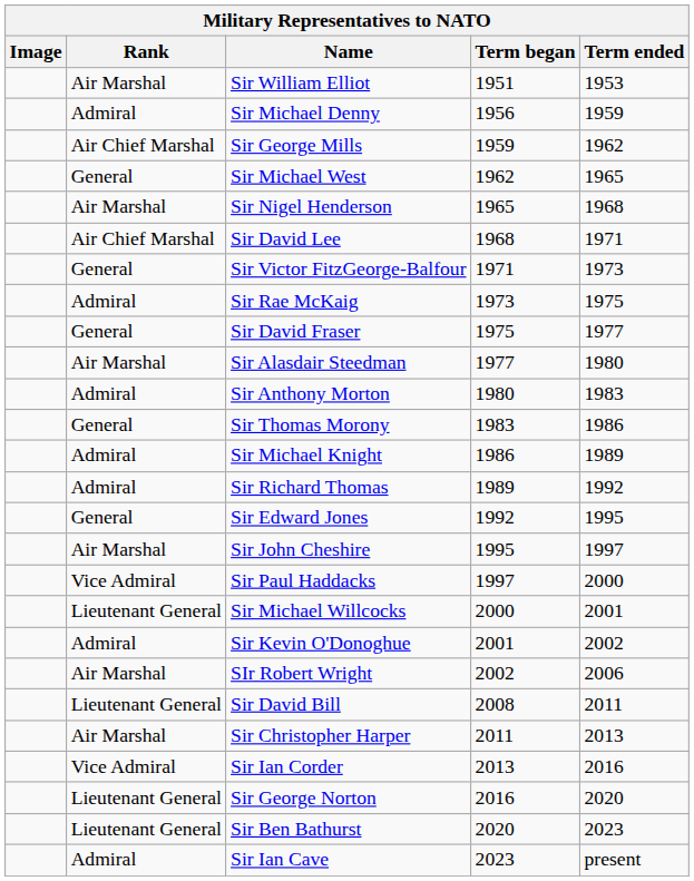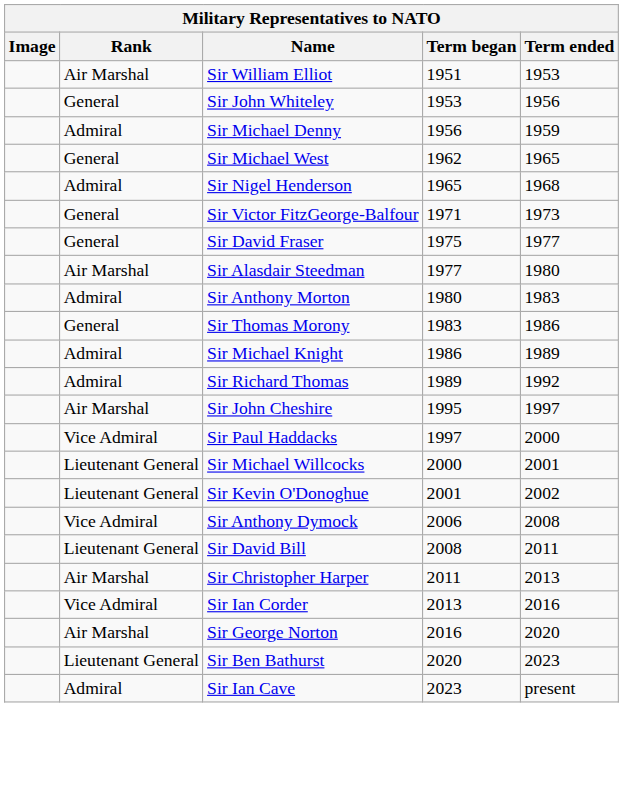+ row: General | Sir John Whiteley | 1953 | 1956
- row: Air Chief Marshal | Sir George Mills | 1959 | 1962
Sir Nigel Henderson | Rank: Air Marshal -> Admiral
- row: Air Chief Marshal | Sir David Lee | 1968 | 1971
- row: Admiral | Sir Rae McKaig | 1973 | 1975
- row: General | Sir Edward Jones | 1992 | 1995
Sir Kevin O'Donoghue | Rank: Admiral -> Lieutenant General
- row: Air Marshal | SIr Robert Wright | 2002 | 2006
+ row: Vice Admiral | Sir Anthony Dymock | 2006 | 2008
Sir George Norton | Rank: Lieutenant General -> Air Marshal
